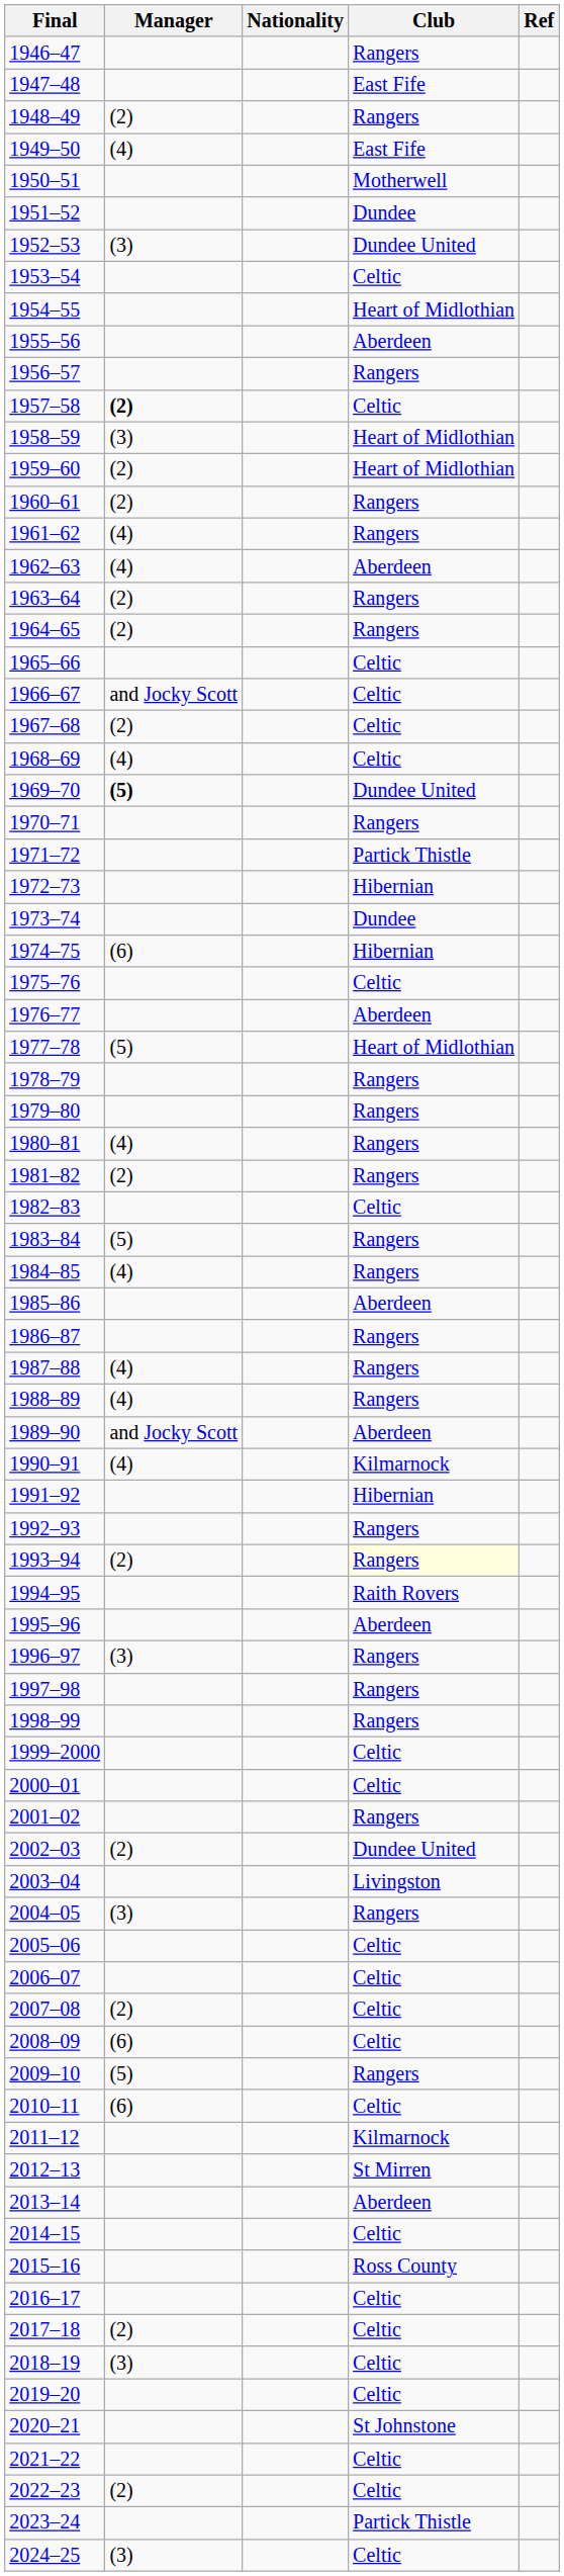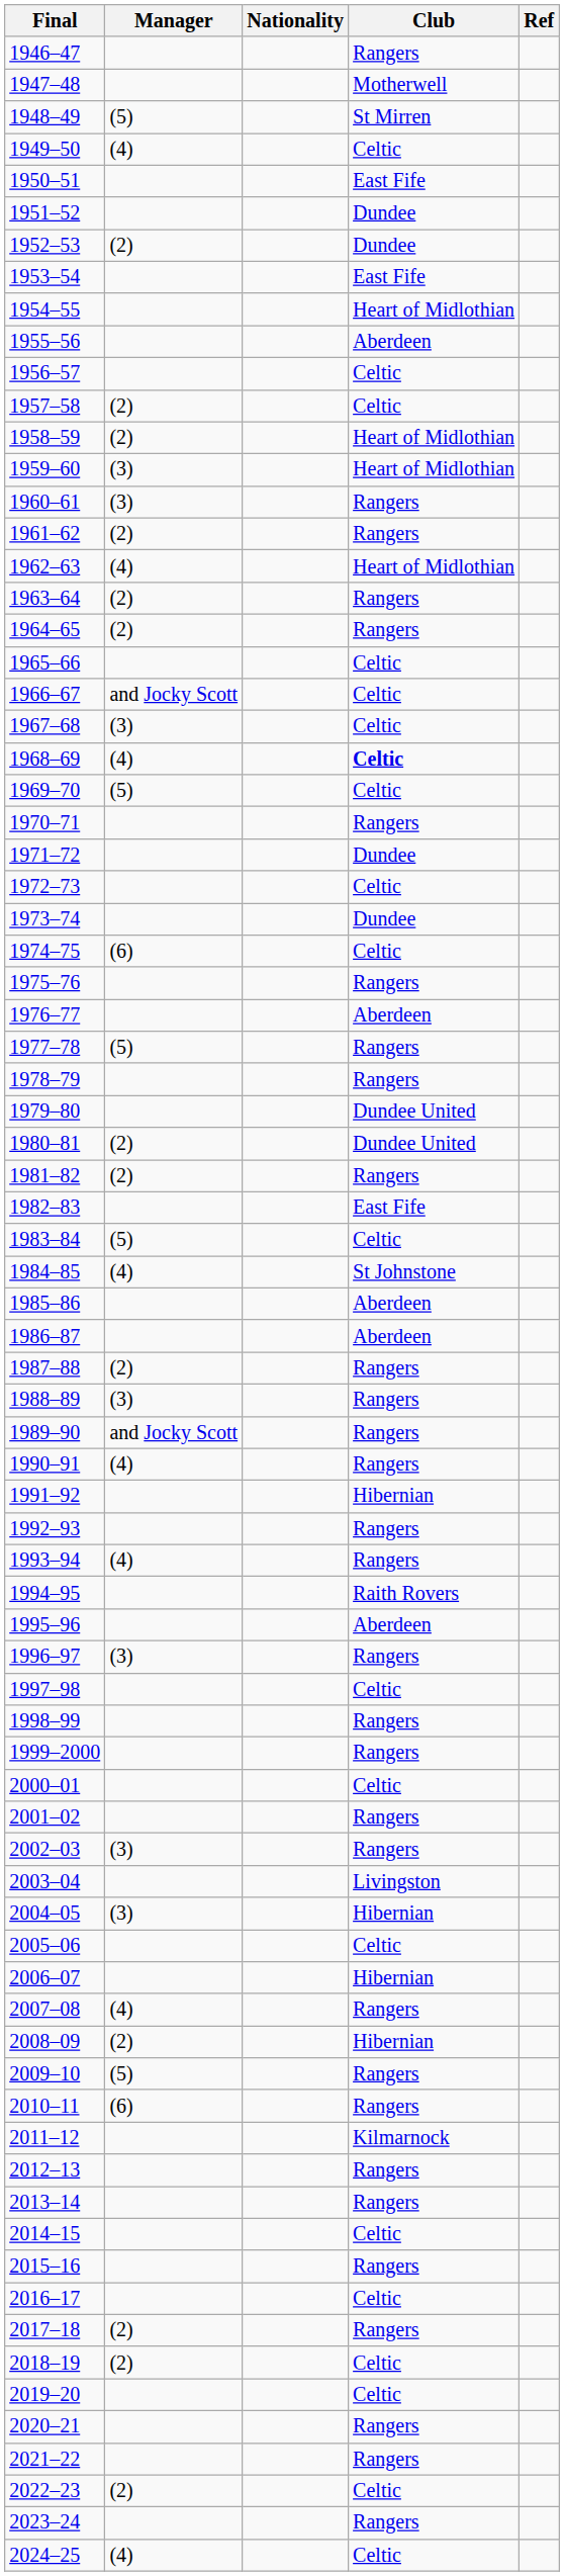1947–48 | Club: East Fife -> Motherwell
1948–49 | Manager: (2) -> (5)
1948–49 | Club: Rangers -> St Mirren
1949–50 | Club: East Fife -> Celtic
1950–51 | Club: Motherwell -> East Fife
1952–53 | Manager: (3) -> (2)
1952–53 | Club: Dundee United -> Dundee
1953–54 | Club: Celtic -> East Fife
1956–57 | Club: Rangers -> Celtic
1957–58 | Manager: bold -> normal
1958–59 | Manager: (3) -> (2)
1959–60 | Manager: (2) -> (3)
1960–61 | Manager: (2) -> (3)
1961–62 | Manager: (4) -> (2)
1962–63 | Club: Aberdeen -> Heart of Midlothian
1967–68 | Manager: (2) -> (3)
1968–69 | Club: normal -> bold
1969–70 | Manager: bold -> normal
1969–70 | Club: Dundee United -> Celtic
1971–72 | Club: Partick Thistle -> Dundee
1972–73 | Club: Hibernian -> Celtic
1974–75 | Club: Hibernian -> Celtic
1975–76 | Club: Celtic -> Rangers
1977–78 | Club: Heart of Midlothian -> Rangers
1979–80 | Club: Rangers -> Dundee United
1980–81 | Manager: (4) -> (2)
1980–81 | Club: Rangers -> Dundee United
1982–83 | Club: Celtic -> East Fife
1983–84 | Club: Rangers -> Celtic
1984–85 | Club: Rangers -> St Johnstone
1986–87 | Club: Rangers -> Aberdeen
1987–88 | Manager: (4) -> (2)
1988–89 | Manager: (4) -> (3)
1989–90 | Club: Aberdeen -> Rangers
1990–91 | Club: Kilmarnock -> Rangers
1993–94 | Manager: (2) -> (4)
1993–94 | Club: lightyellow background -> no background
1997–98 | Club: Rangers -> Celtic
1999–2000 | Club: Celtic -> Rangers
2002–03 | Manager: (2) -> (3)
2002–03 | Club: Dundee United -> Rangers
2004–05 | Club: Rangers -> Hibernian
2006–07 | Club: Celtic -> Hibernian
2007–08 | Manager: (2) -> (4)
2007–08 | Club: Celtic -> Rangers
2008–09 | Manager: (6) -> (2)
2008–09 | Club: Celtic -> Hibernian
2010–11 | Club: Celtic -> Rangers
2012–13 | Club: St Mirren -> Rangers
2013–14 | Club: Aberdeen -> Rangers
2015–16 | Club: Ross County -> Rangers
2017–18 | Club: Celtic -> Rangers
2018–19 | Manager: (3) -> (2)
2020–21 | Club: St Johnstone -> Rangers
2021–22 | Club: Celtic -> Rangers
2023–24 | Club: Partick Thistle -> Rangers
2024–25 | Manager: (3) -> (4)
